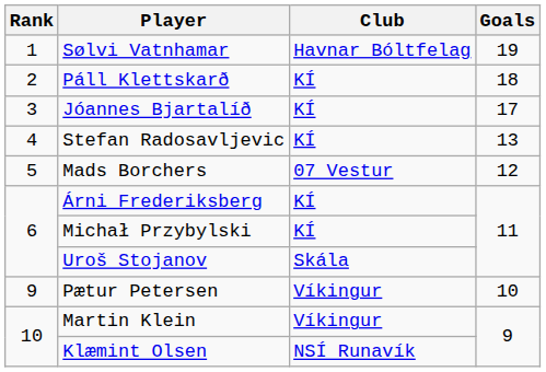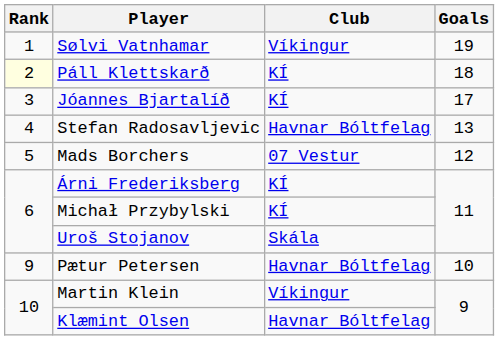Sølvi Vatnhamar | Club: Havnar Bóltfelag -> Víkingur
Páll Klettskarð | Rank: no background -> lightyellow background
Stefan Radosavljevic | Club: KÍ -> Havnar Bóltfelag
Pætur Petersen | Club: Víkingur -> Havnar Bóltfelag
Klæmint Olsen | Club: NSÍ Runavík -> Havnar Bóltfelag
